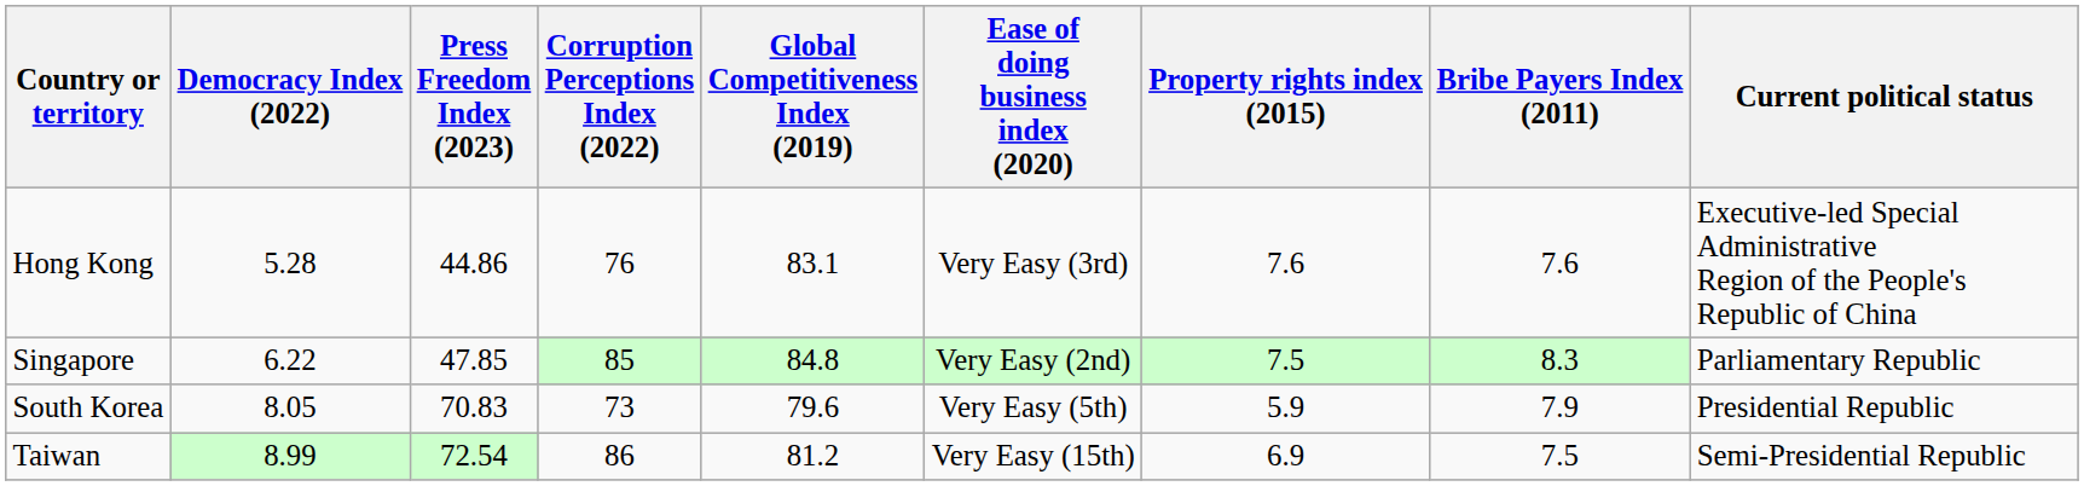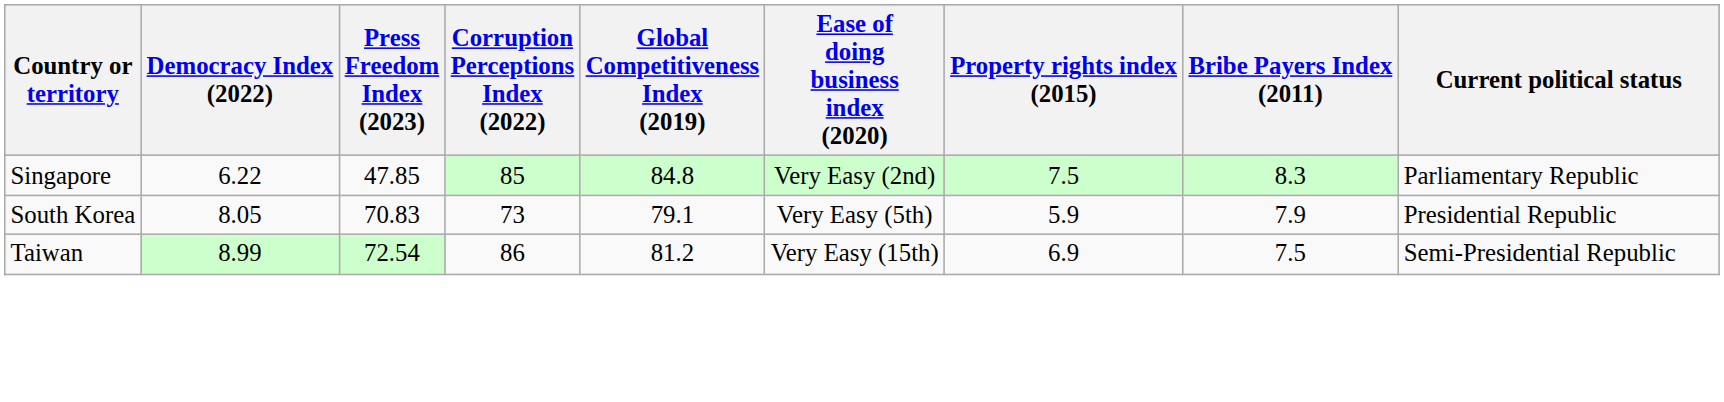- row: Hong Kong | 5.28 | 44.86 | 76 | 83.1 | Very Easy (3rd) | 7.6 | 7.6 | Executive-led Special Administrative Region of the People's Republic of China
South Korea | Global Competitiveness Index (2019): 79.6 -> 79.1
